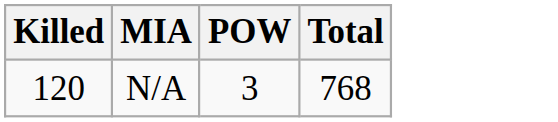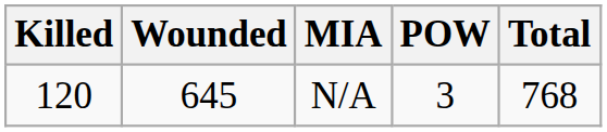+ column: Wounded | 645
